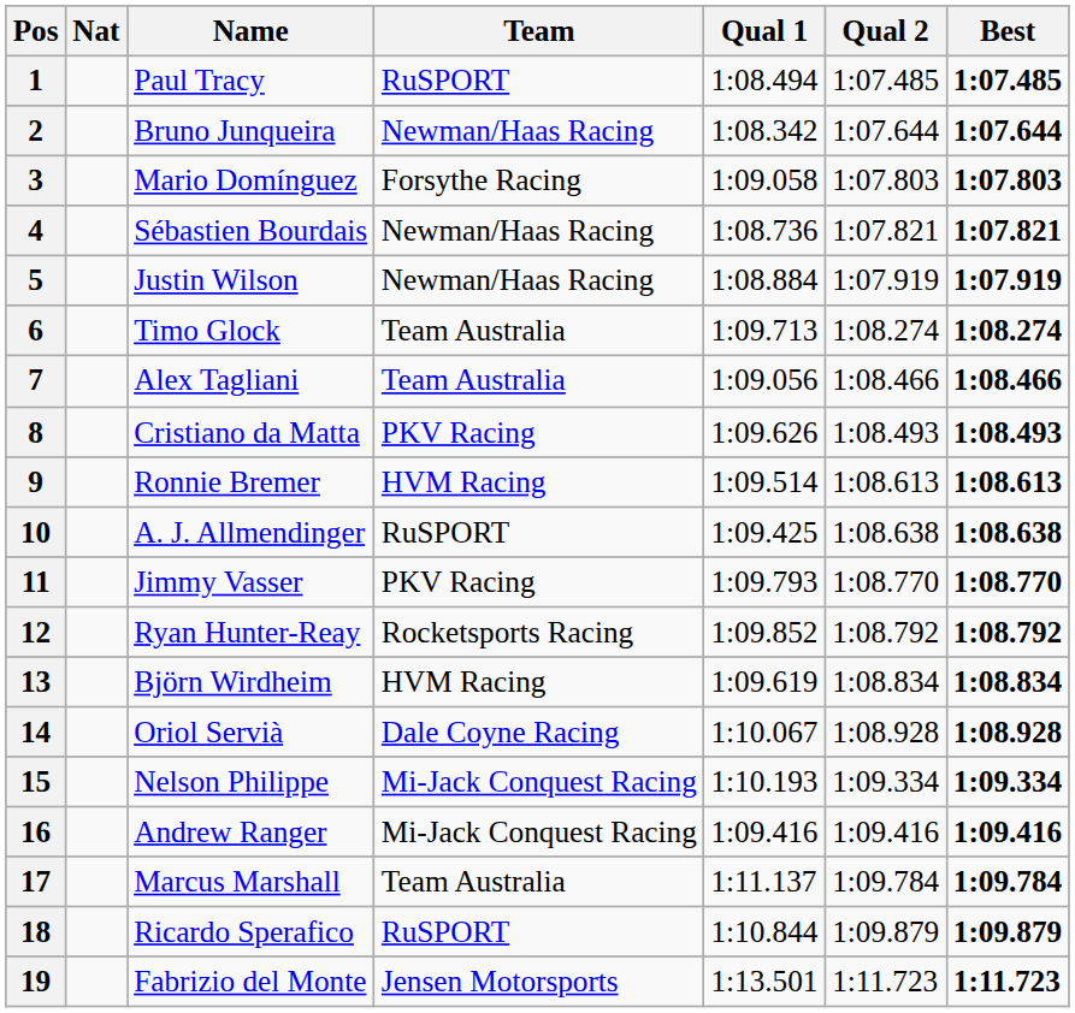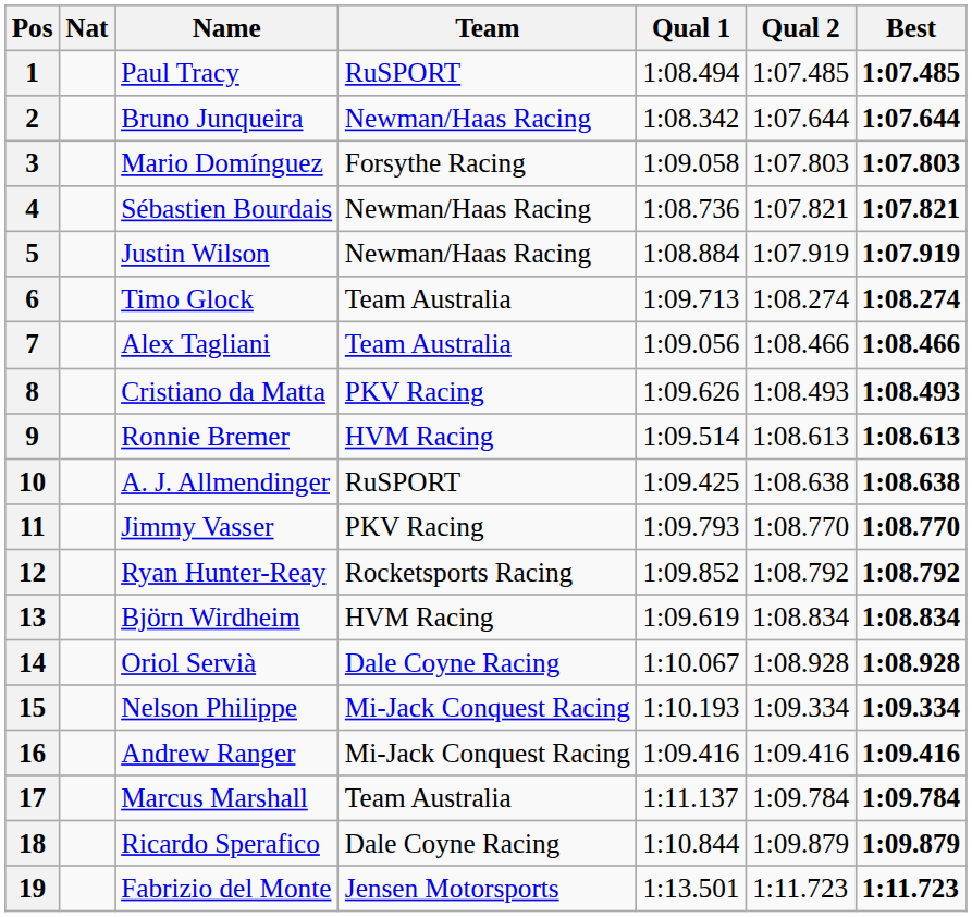18 | Team: RuSPORT -> Dale Coyne Racing
